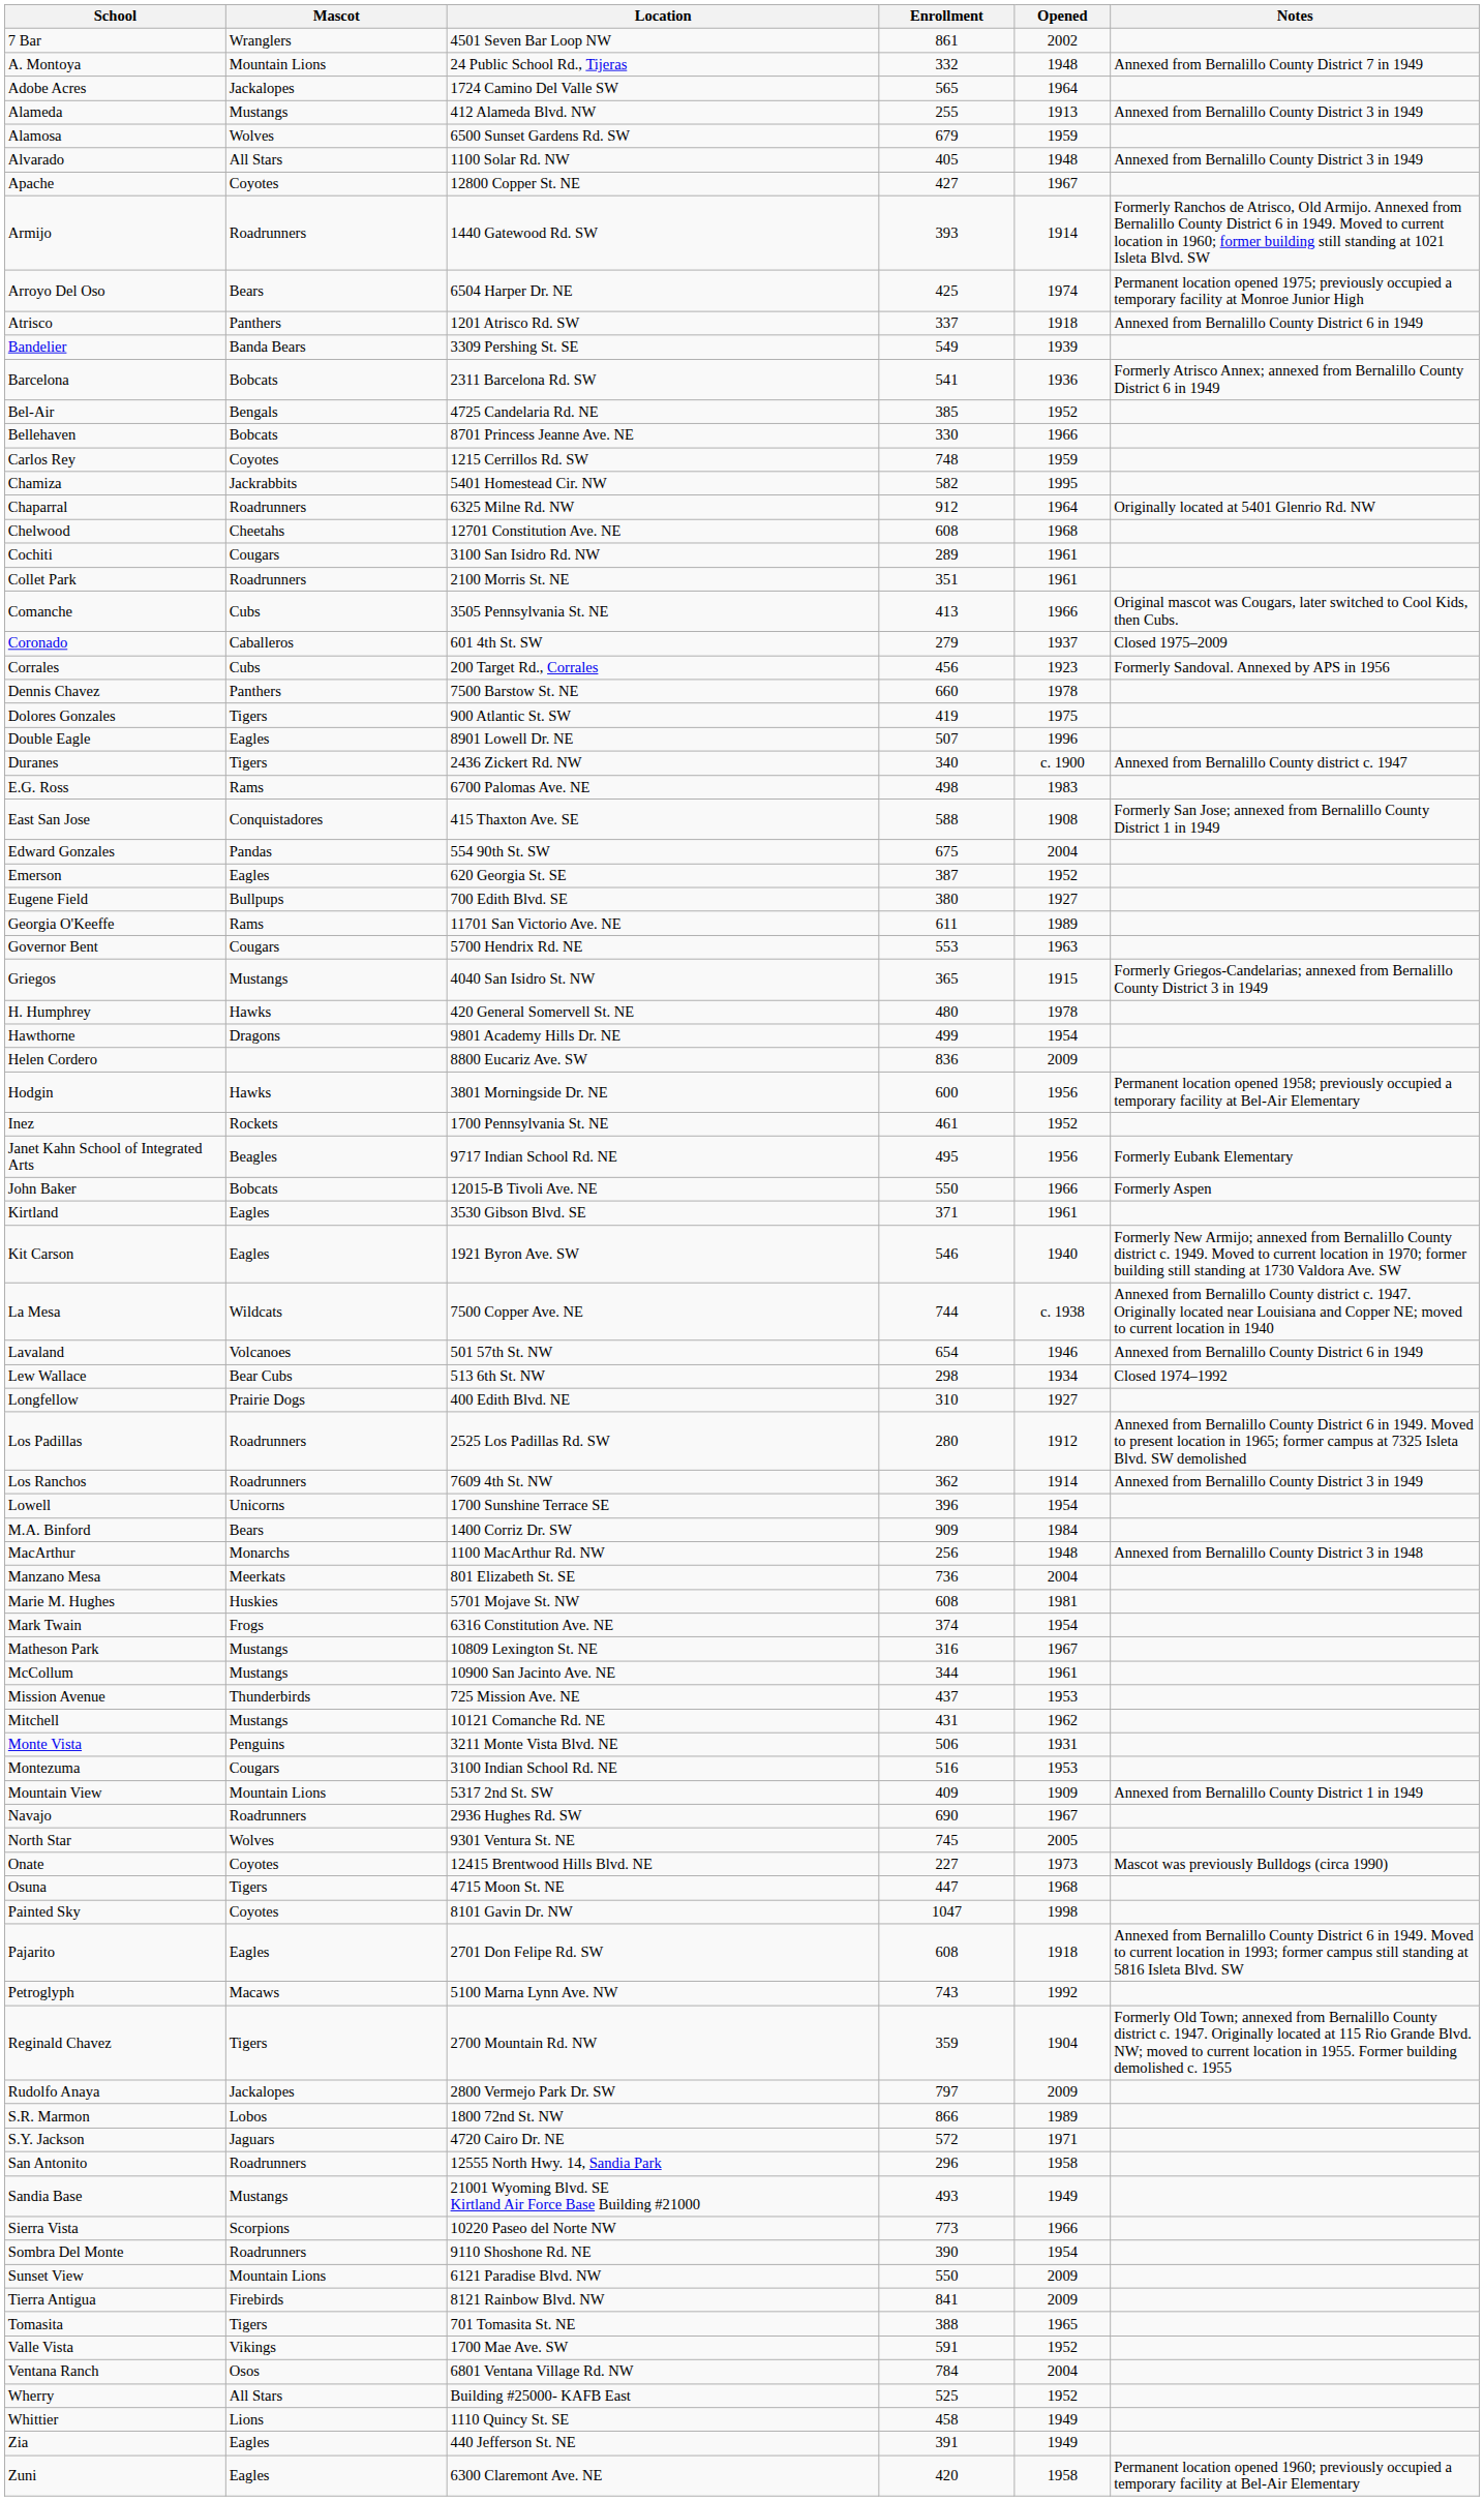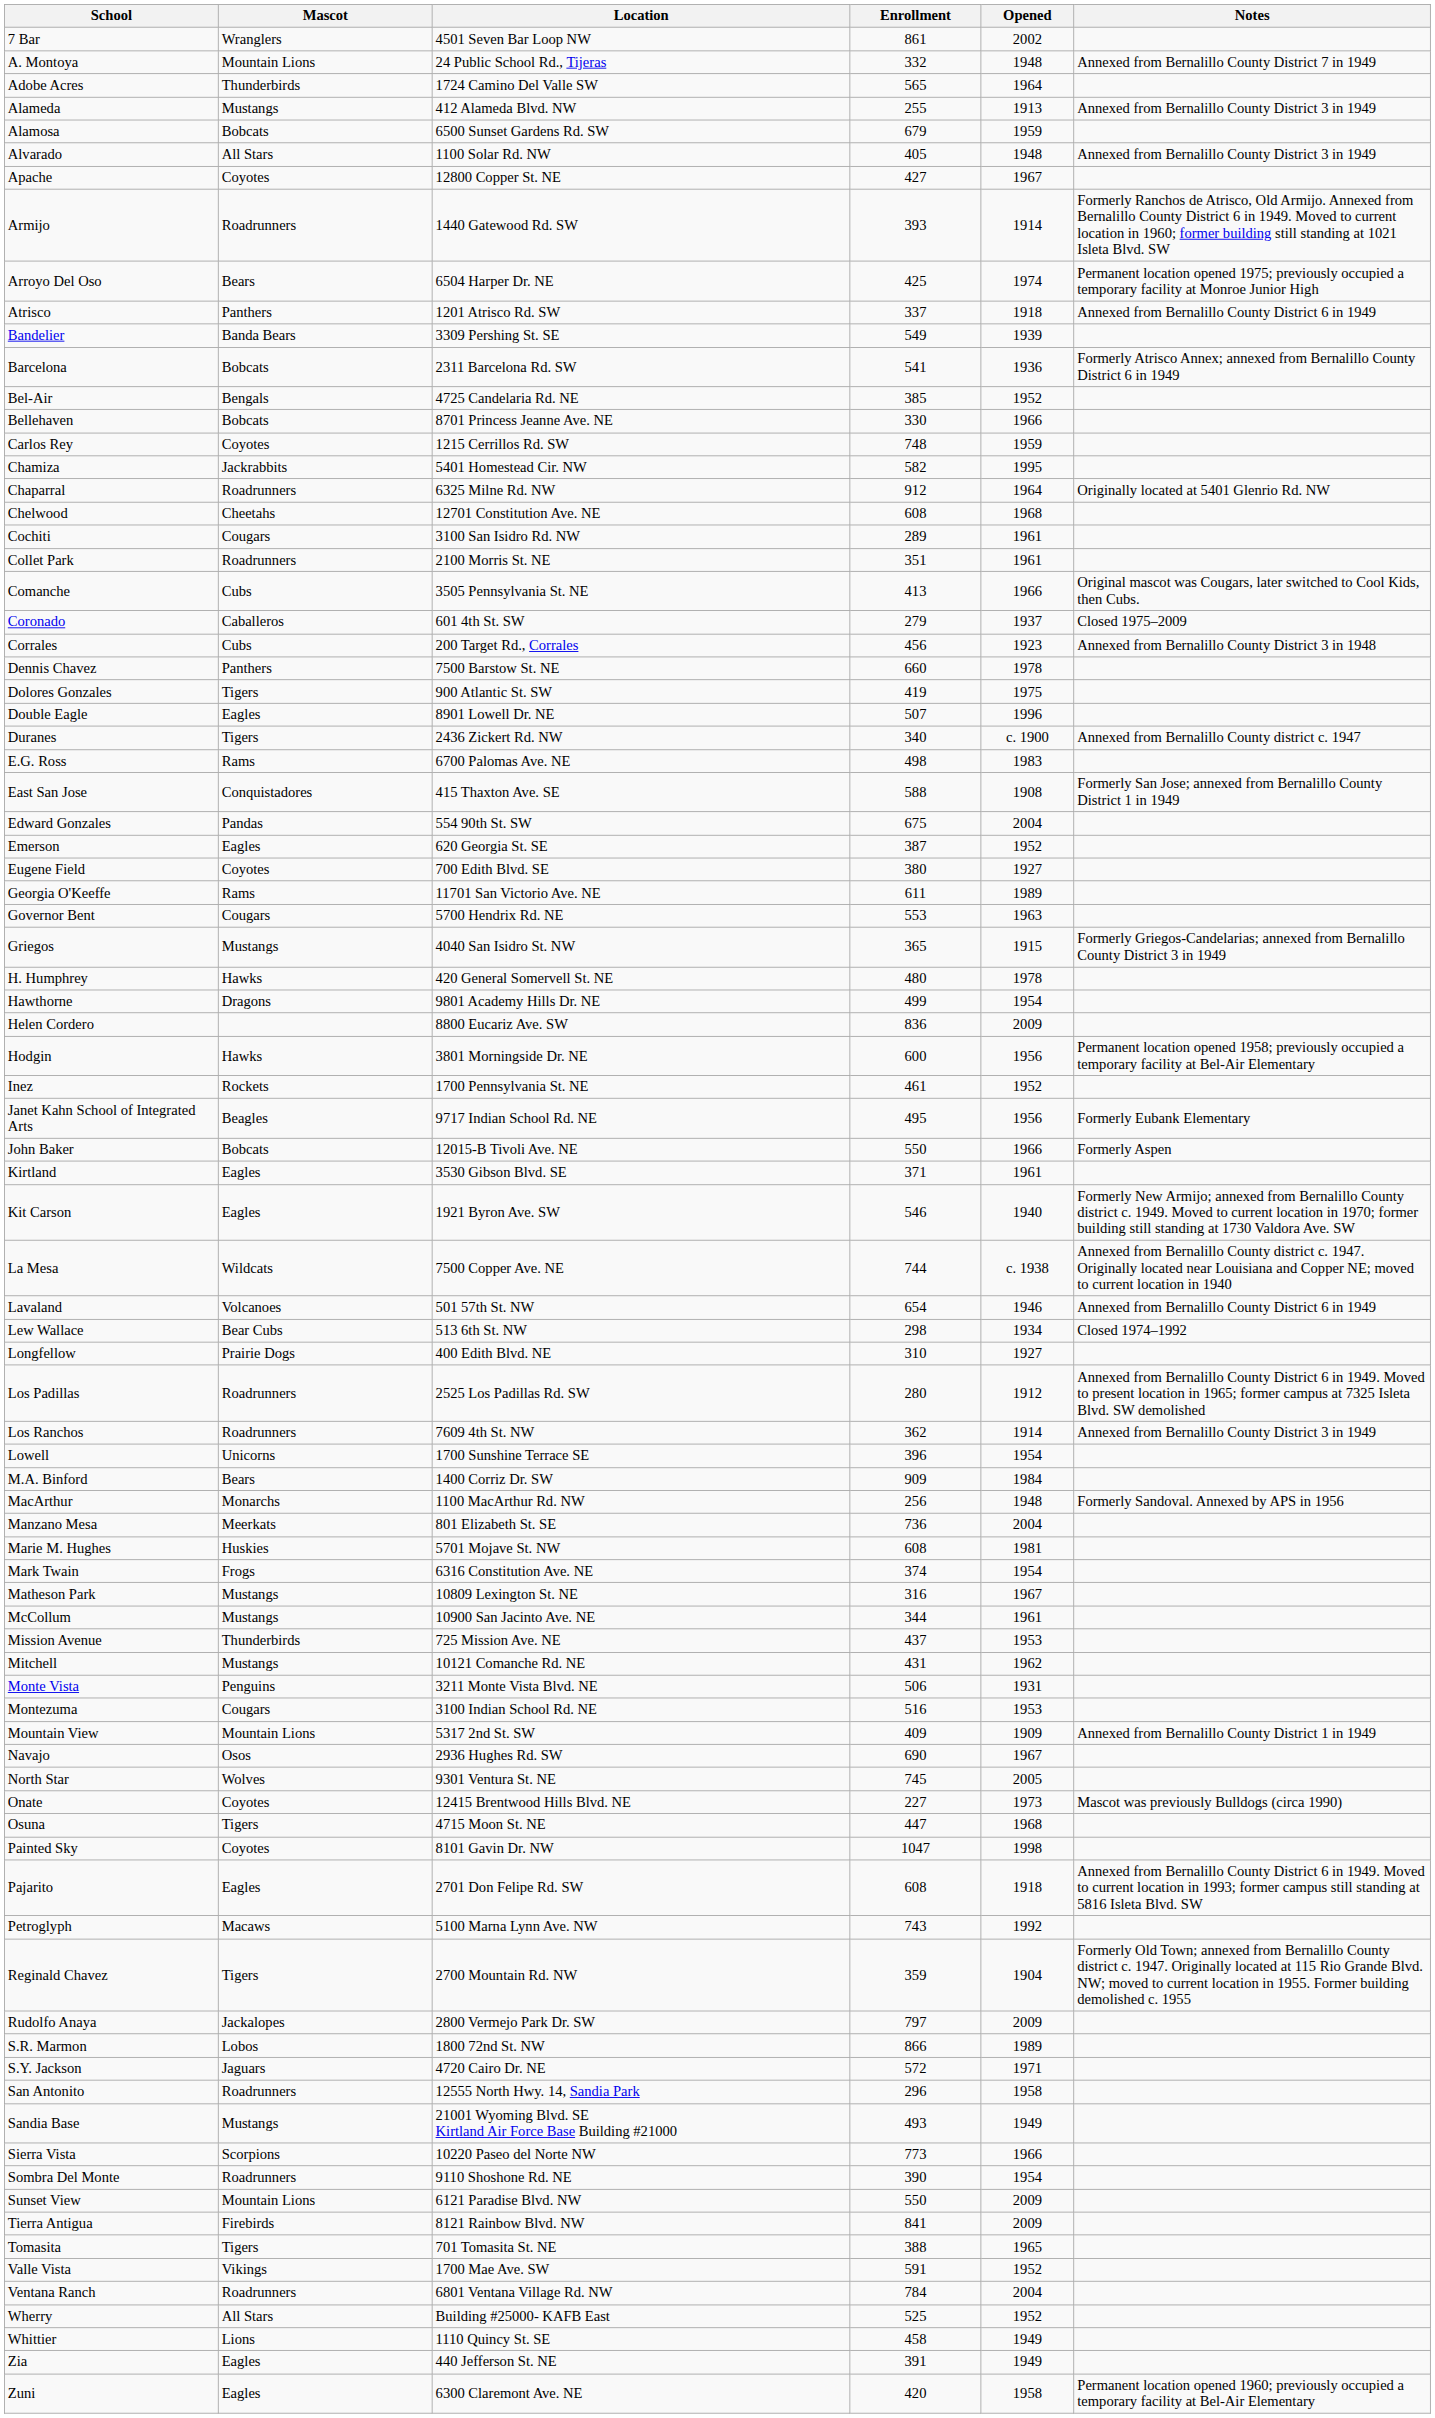Adobe Acres | Mascot: Jackalopes -> Thunderbirds
Alamosa | Mascot: Wolves -> Bobcats
Corrales | Notes: Formerly Sandoval. Annexed by APS in 1956 -> Annexed from Bernalillo County District 3 in 1948
Eugene Field | Mascot: Bullpups -> Coyotes
MacArthur | Notes: Annexed from Bernalillo County District 3 in 1948 -> Formerly Sandoval. Annexed by APS in 1956
Navajo | Mascot: Roadrunners -> Osos
Ventana Ranch | Mascot: Osos -> Roadrunners
